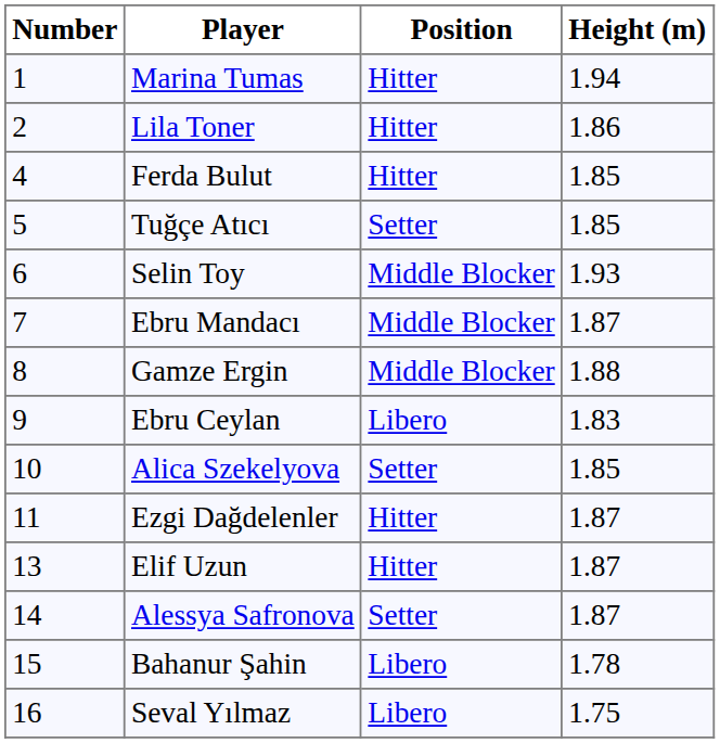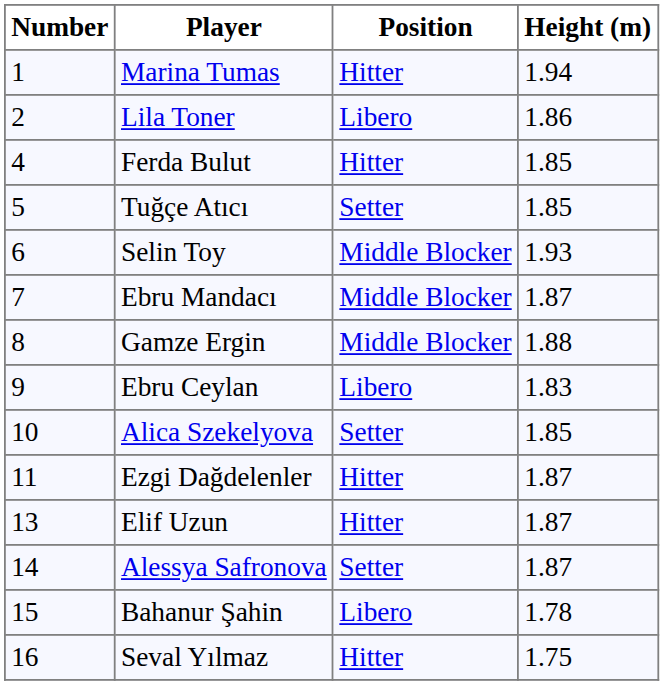Lila Toner | Position: Hitter -> Libero
Seval Yılmaz | Position: Libero -> Hitter
